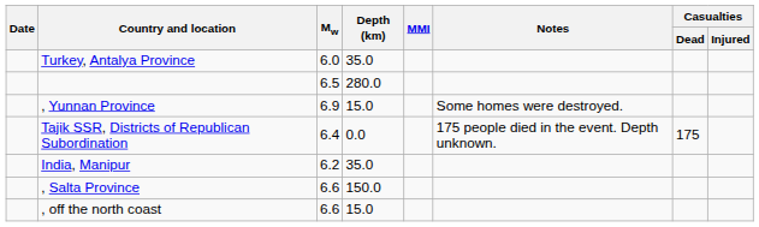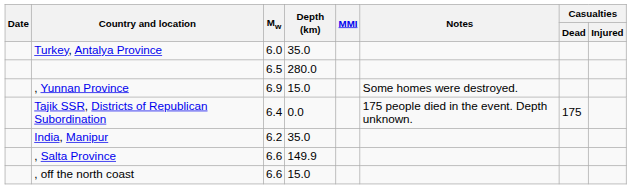, Salta Province | Depth (km): 150.0 -> 149.9
